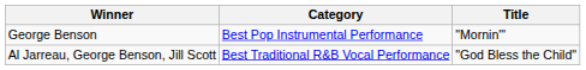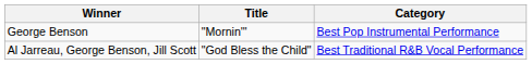columns swapped: Title <-> Category
